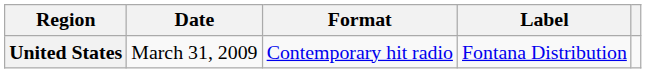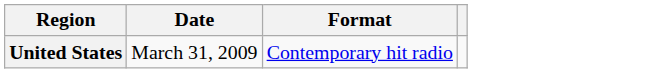- column: Label | Fontana Distribution
